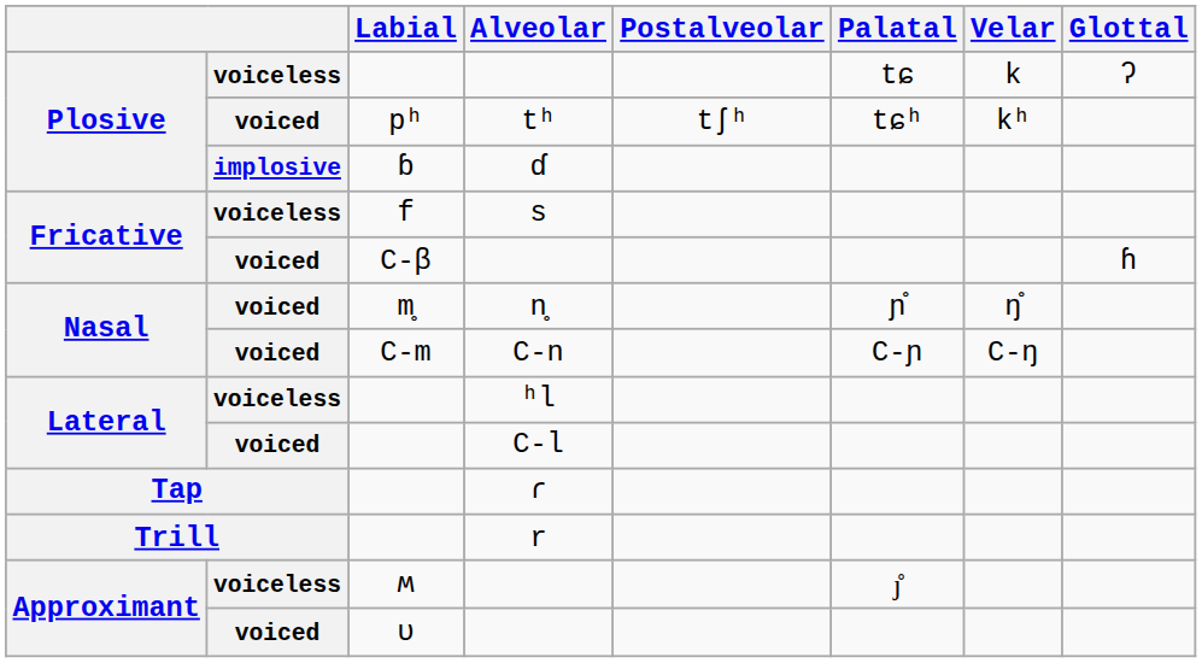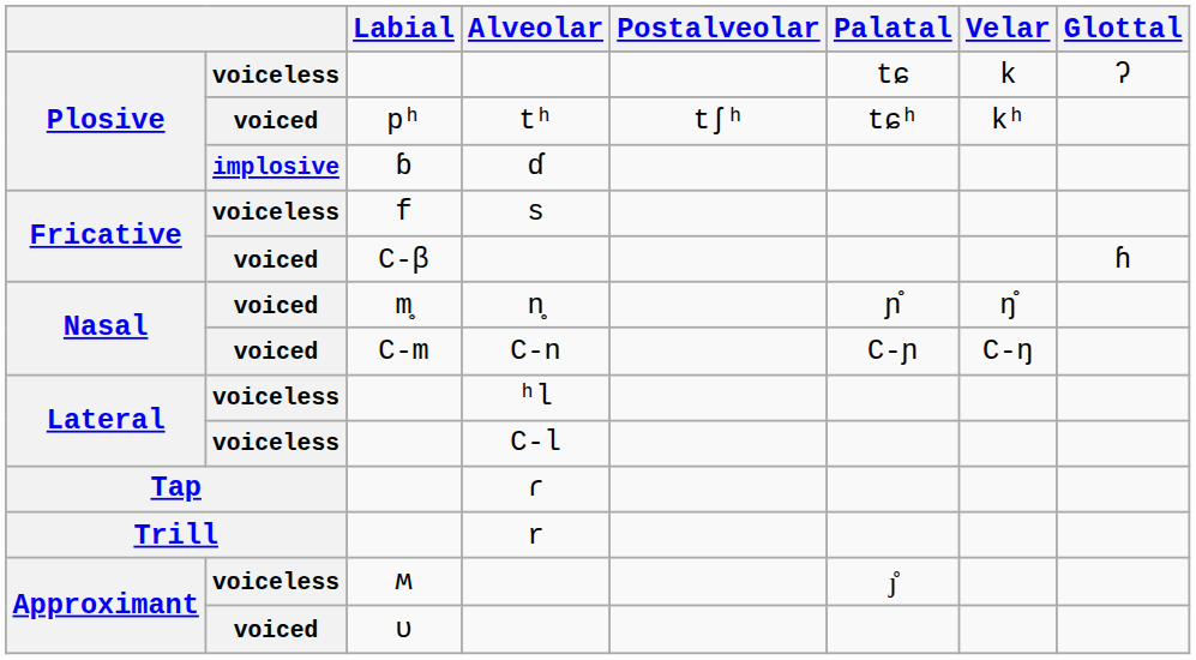C-l | column 2: voiced -> voiceless
